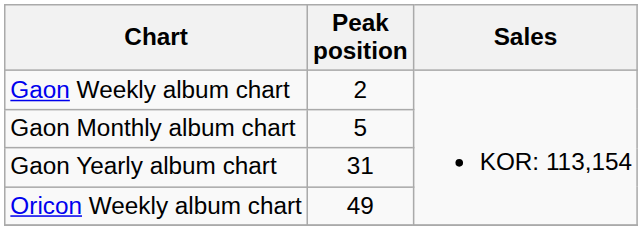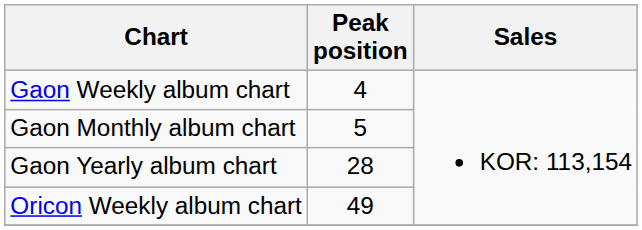Gaon Weekly album chart | Peak position: 2 -> 4
Gaon Yearly album chart | Peak position: 31 -> 28
